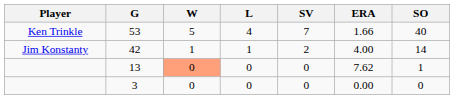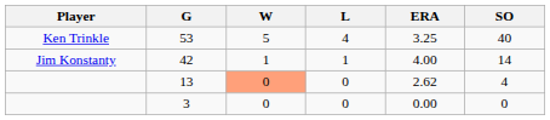- column: SV | 7 | 2 | 0 | 0
53 | ERA: 1.66 -> 3.25
13 | ERA: 7.62 -> 2.62
13 | SO: 1 -> 4
